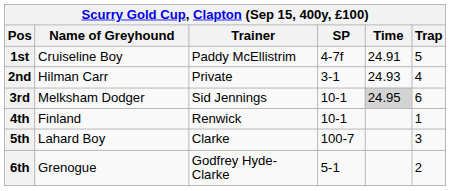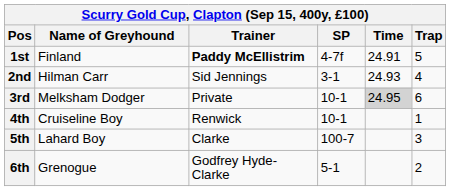1st | Name of Greyhound: Cruiseline Boy -> Finland
1st | Trainer: normal -> bold
2nd | Trainer: Private -> Sid Jennings
3rd | Trainer: Sid Jennings -> Private
4th | Name of Greyhound: Finland -> Cruiseline Boy
